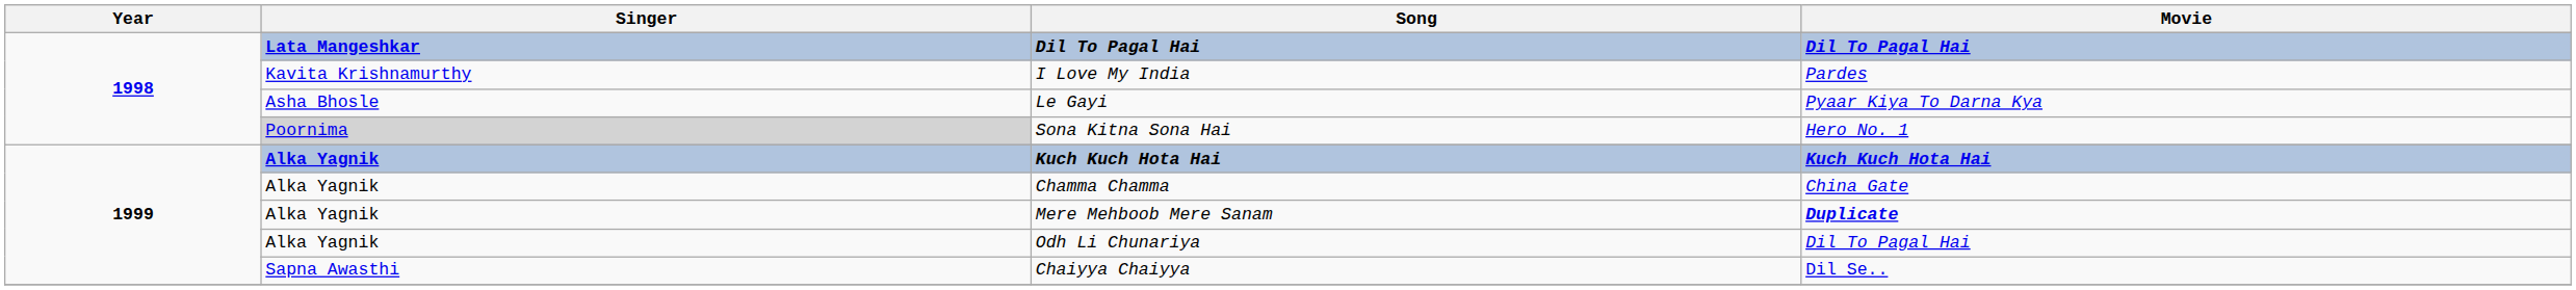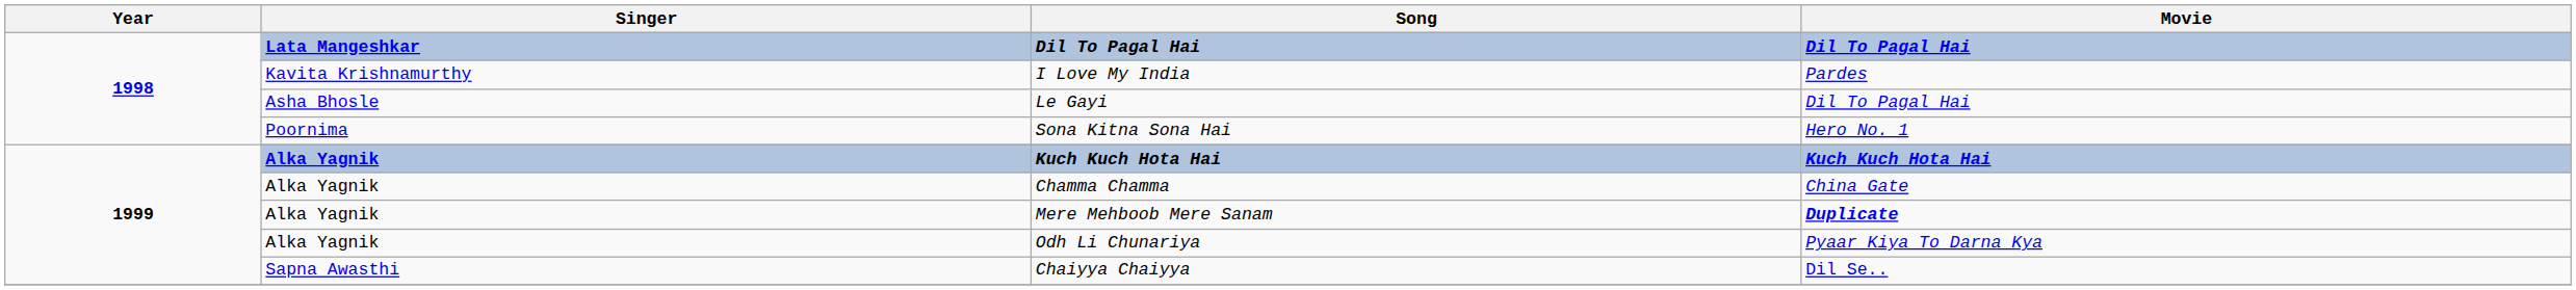Le Gayi | Movie: Pyaar Kiya To Darna Kya -> Dil To Pagal Hai
Sona Kitna Sona Hai | Singer: lightgrey background -> no background
Odh Li Chunariya | Movie: Dil To Pagal Hai -> Pyaar Kiya To Darna Kya
